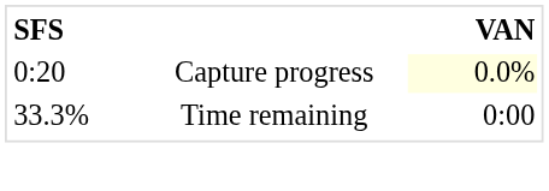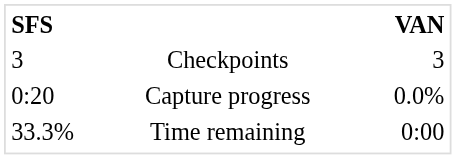+ row: 3 | Checkpoints | 3
Capture progress | VAN: lightyellow background -> no background
